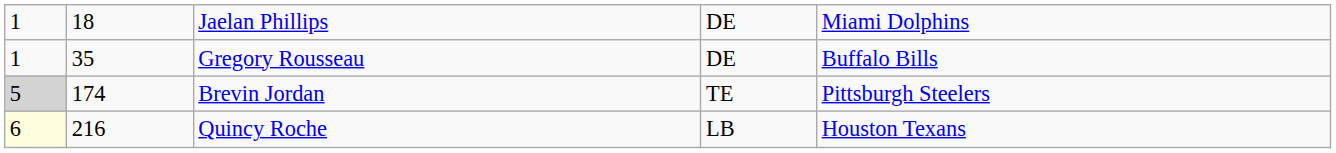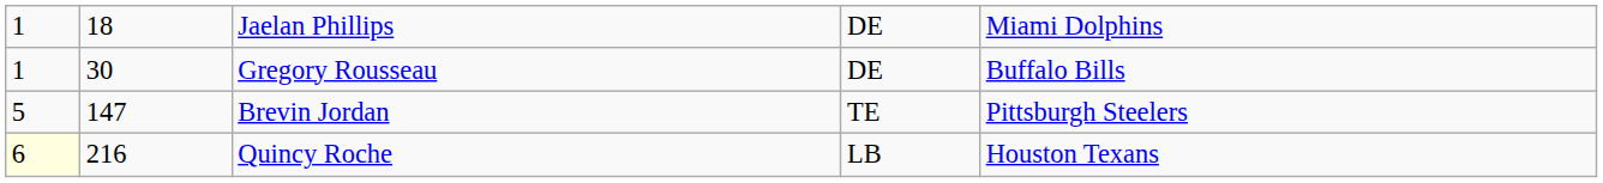Gregory Rousseau | column 2: 35 -> 30
Brevin Jordan | column 1: lightgrey background -> no background
Brevin Jordan | column 2: 174 -> 147
